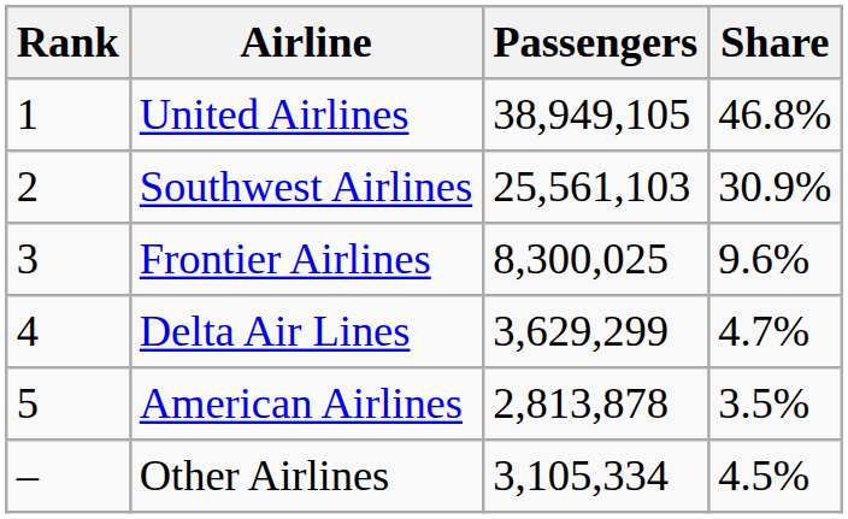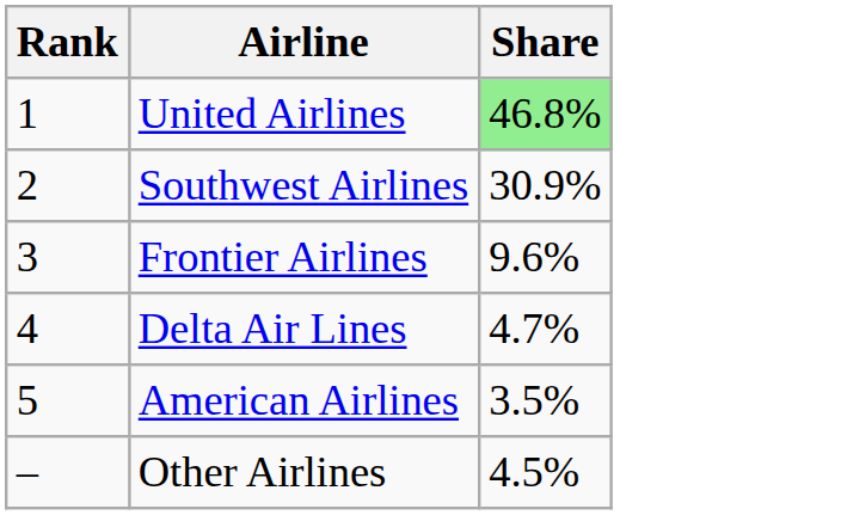- column: Passengers | 38,949,105 | 25,561,103 | 8,300,025 | 3,629,299 | 2,813,878 | 3,105,334
United Airlines | Share: no background -> lightgreen background
